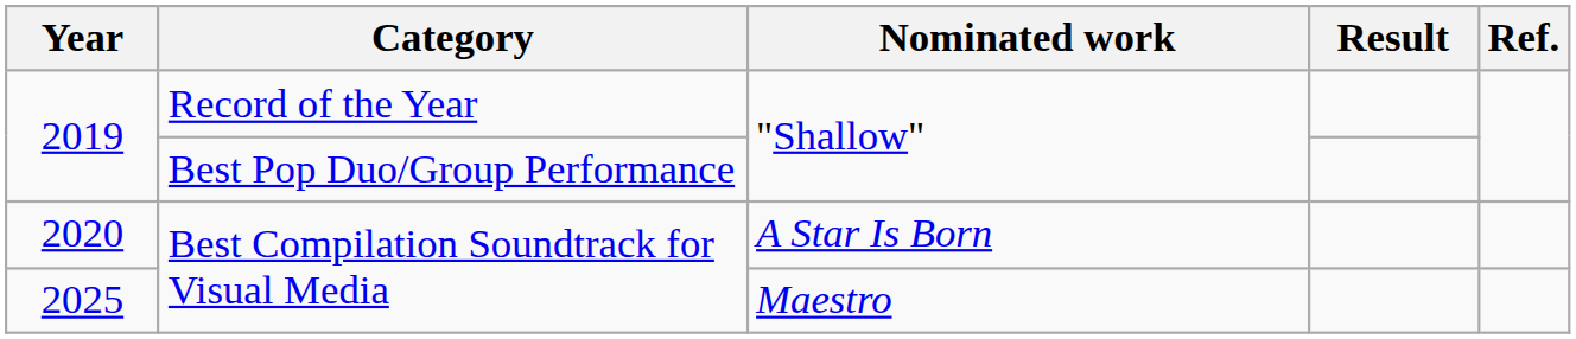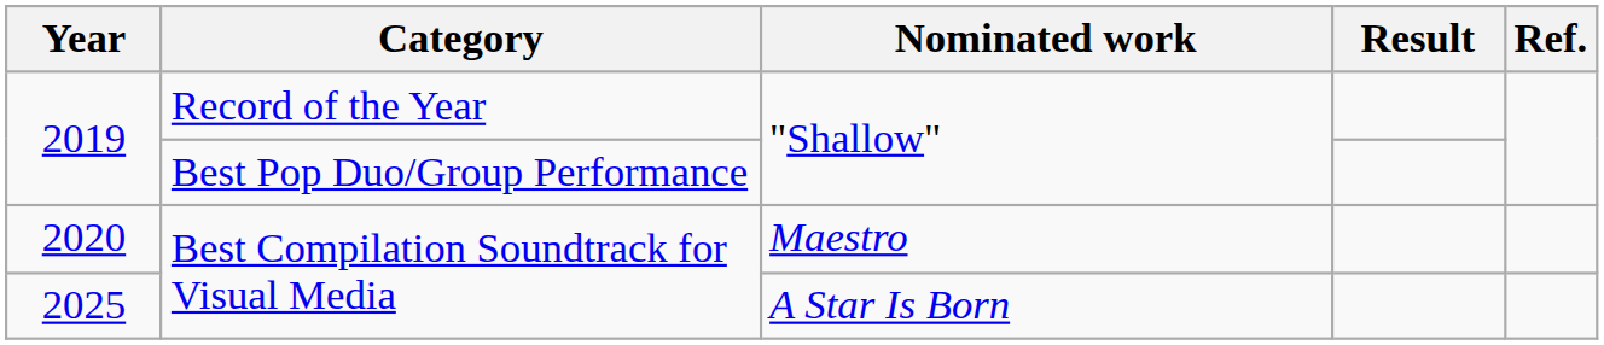2020 | Nominated work: A Star Is Born -> Maestro
2025 | Nominated work: Maestro -> A Star Is Born
